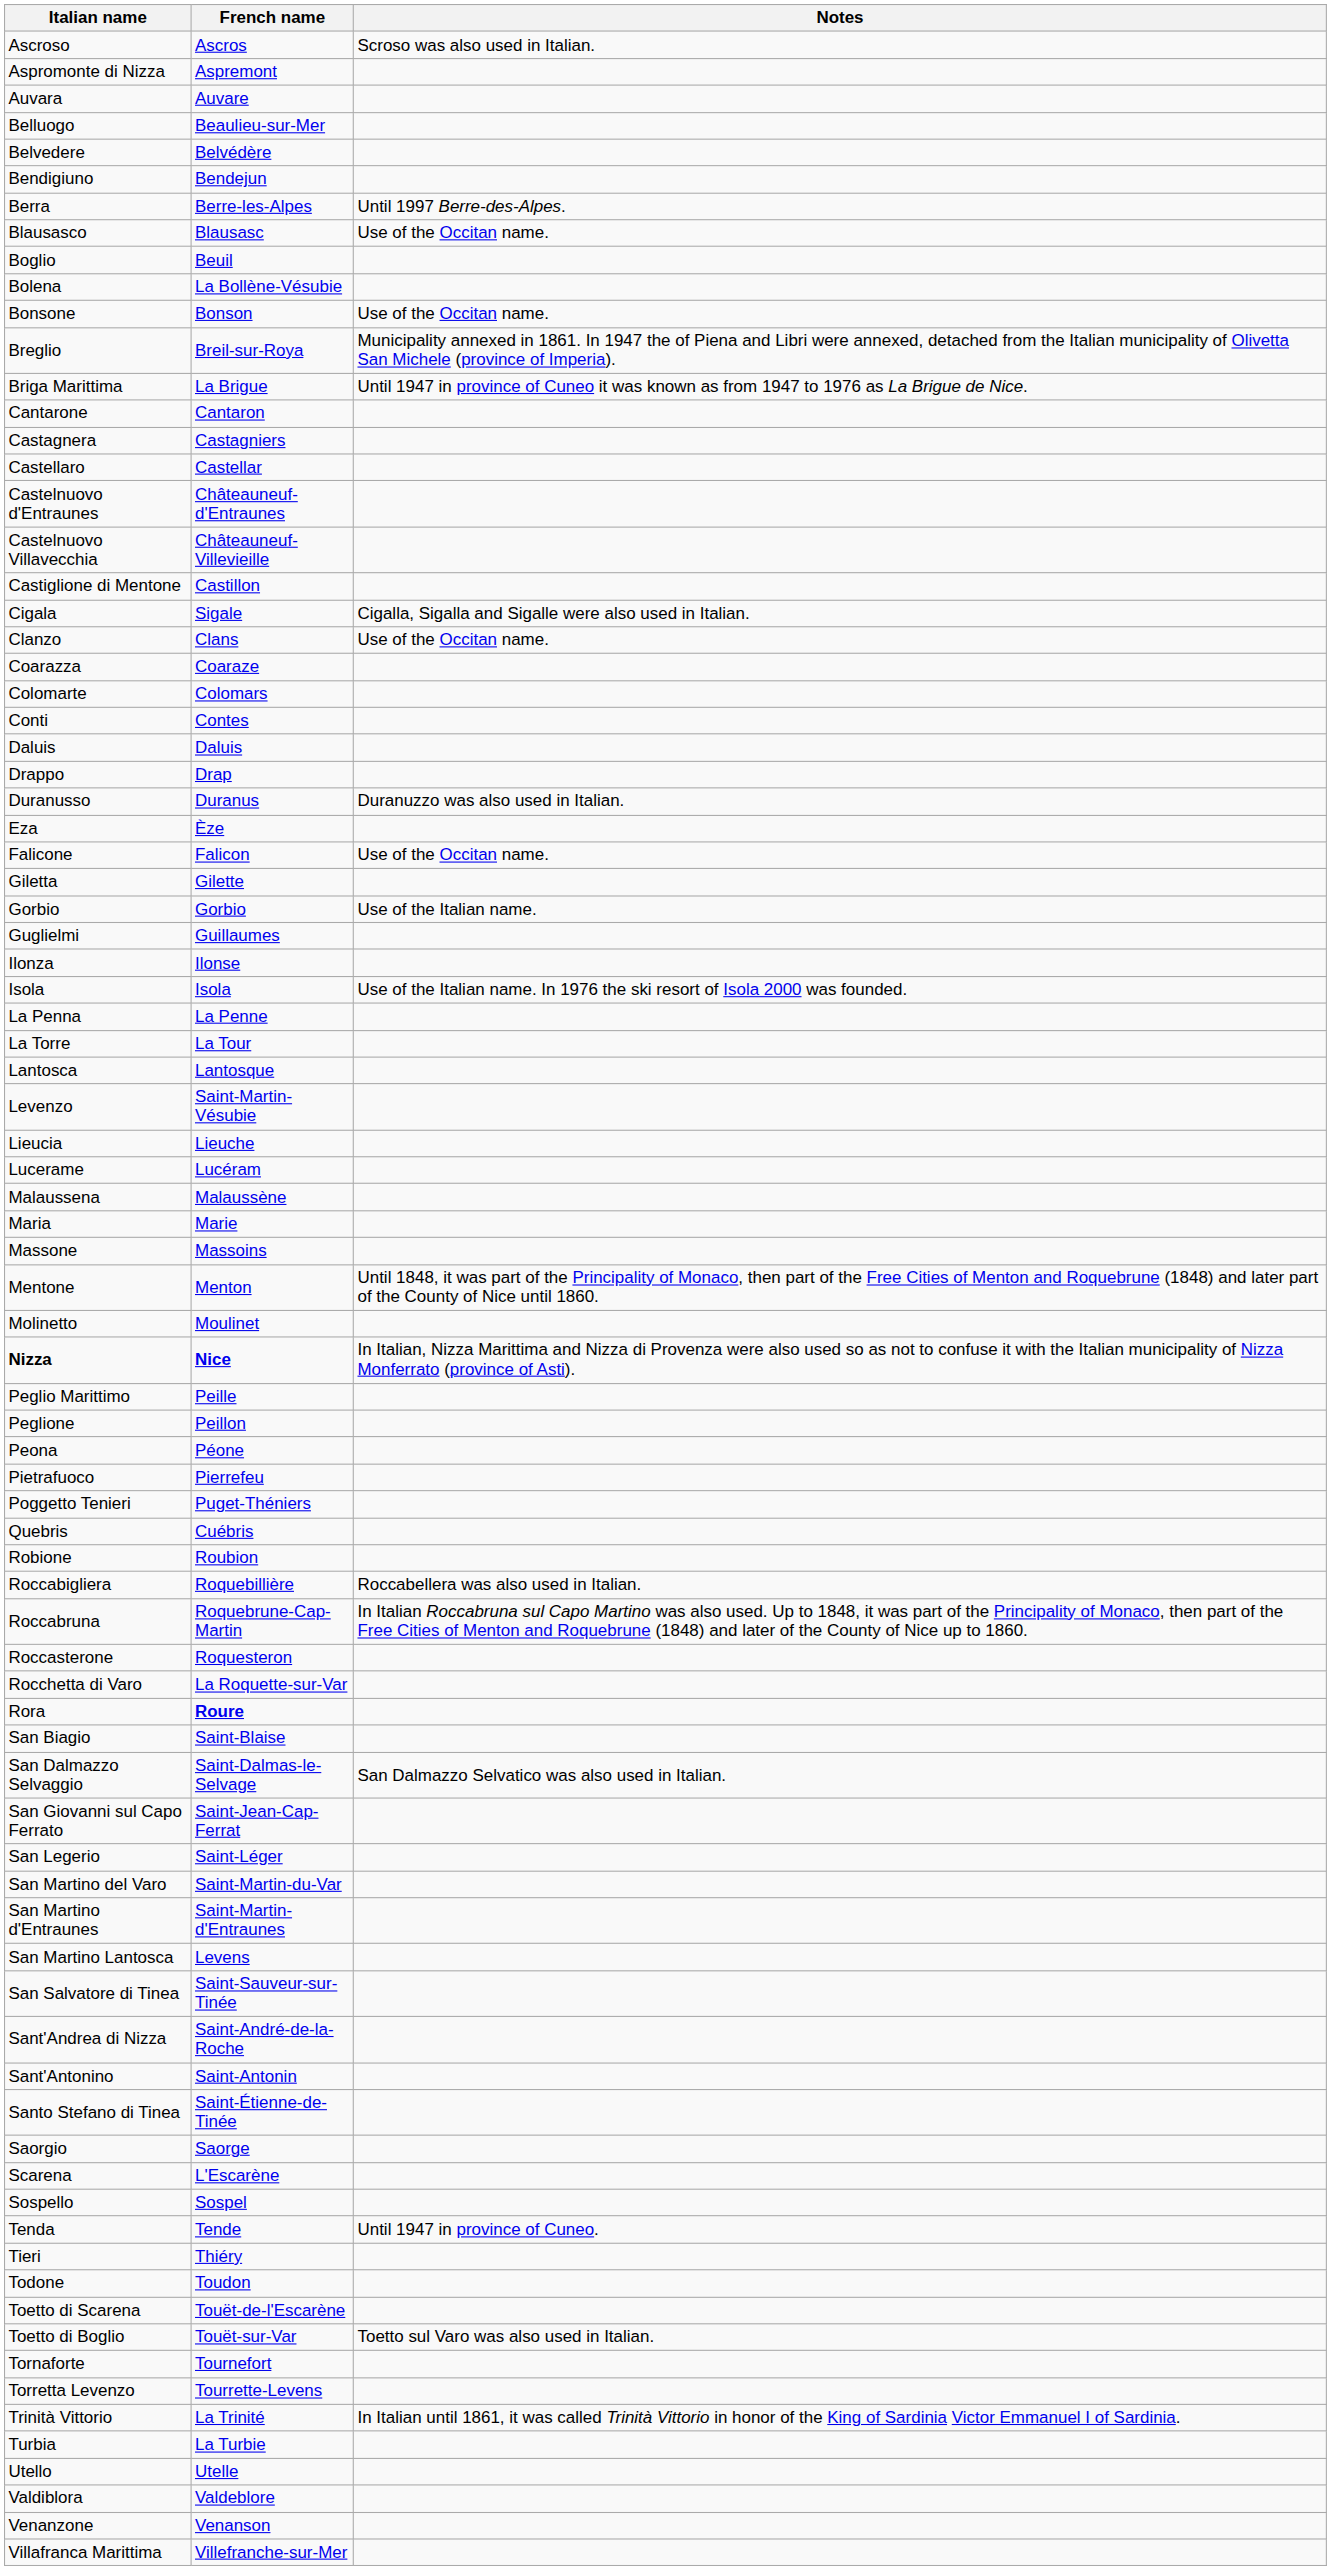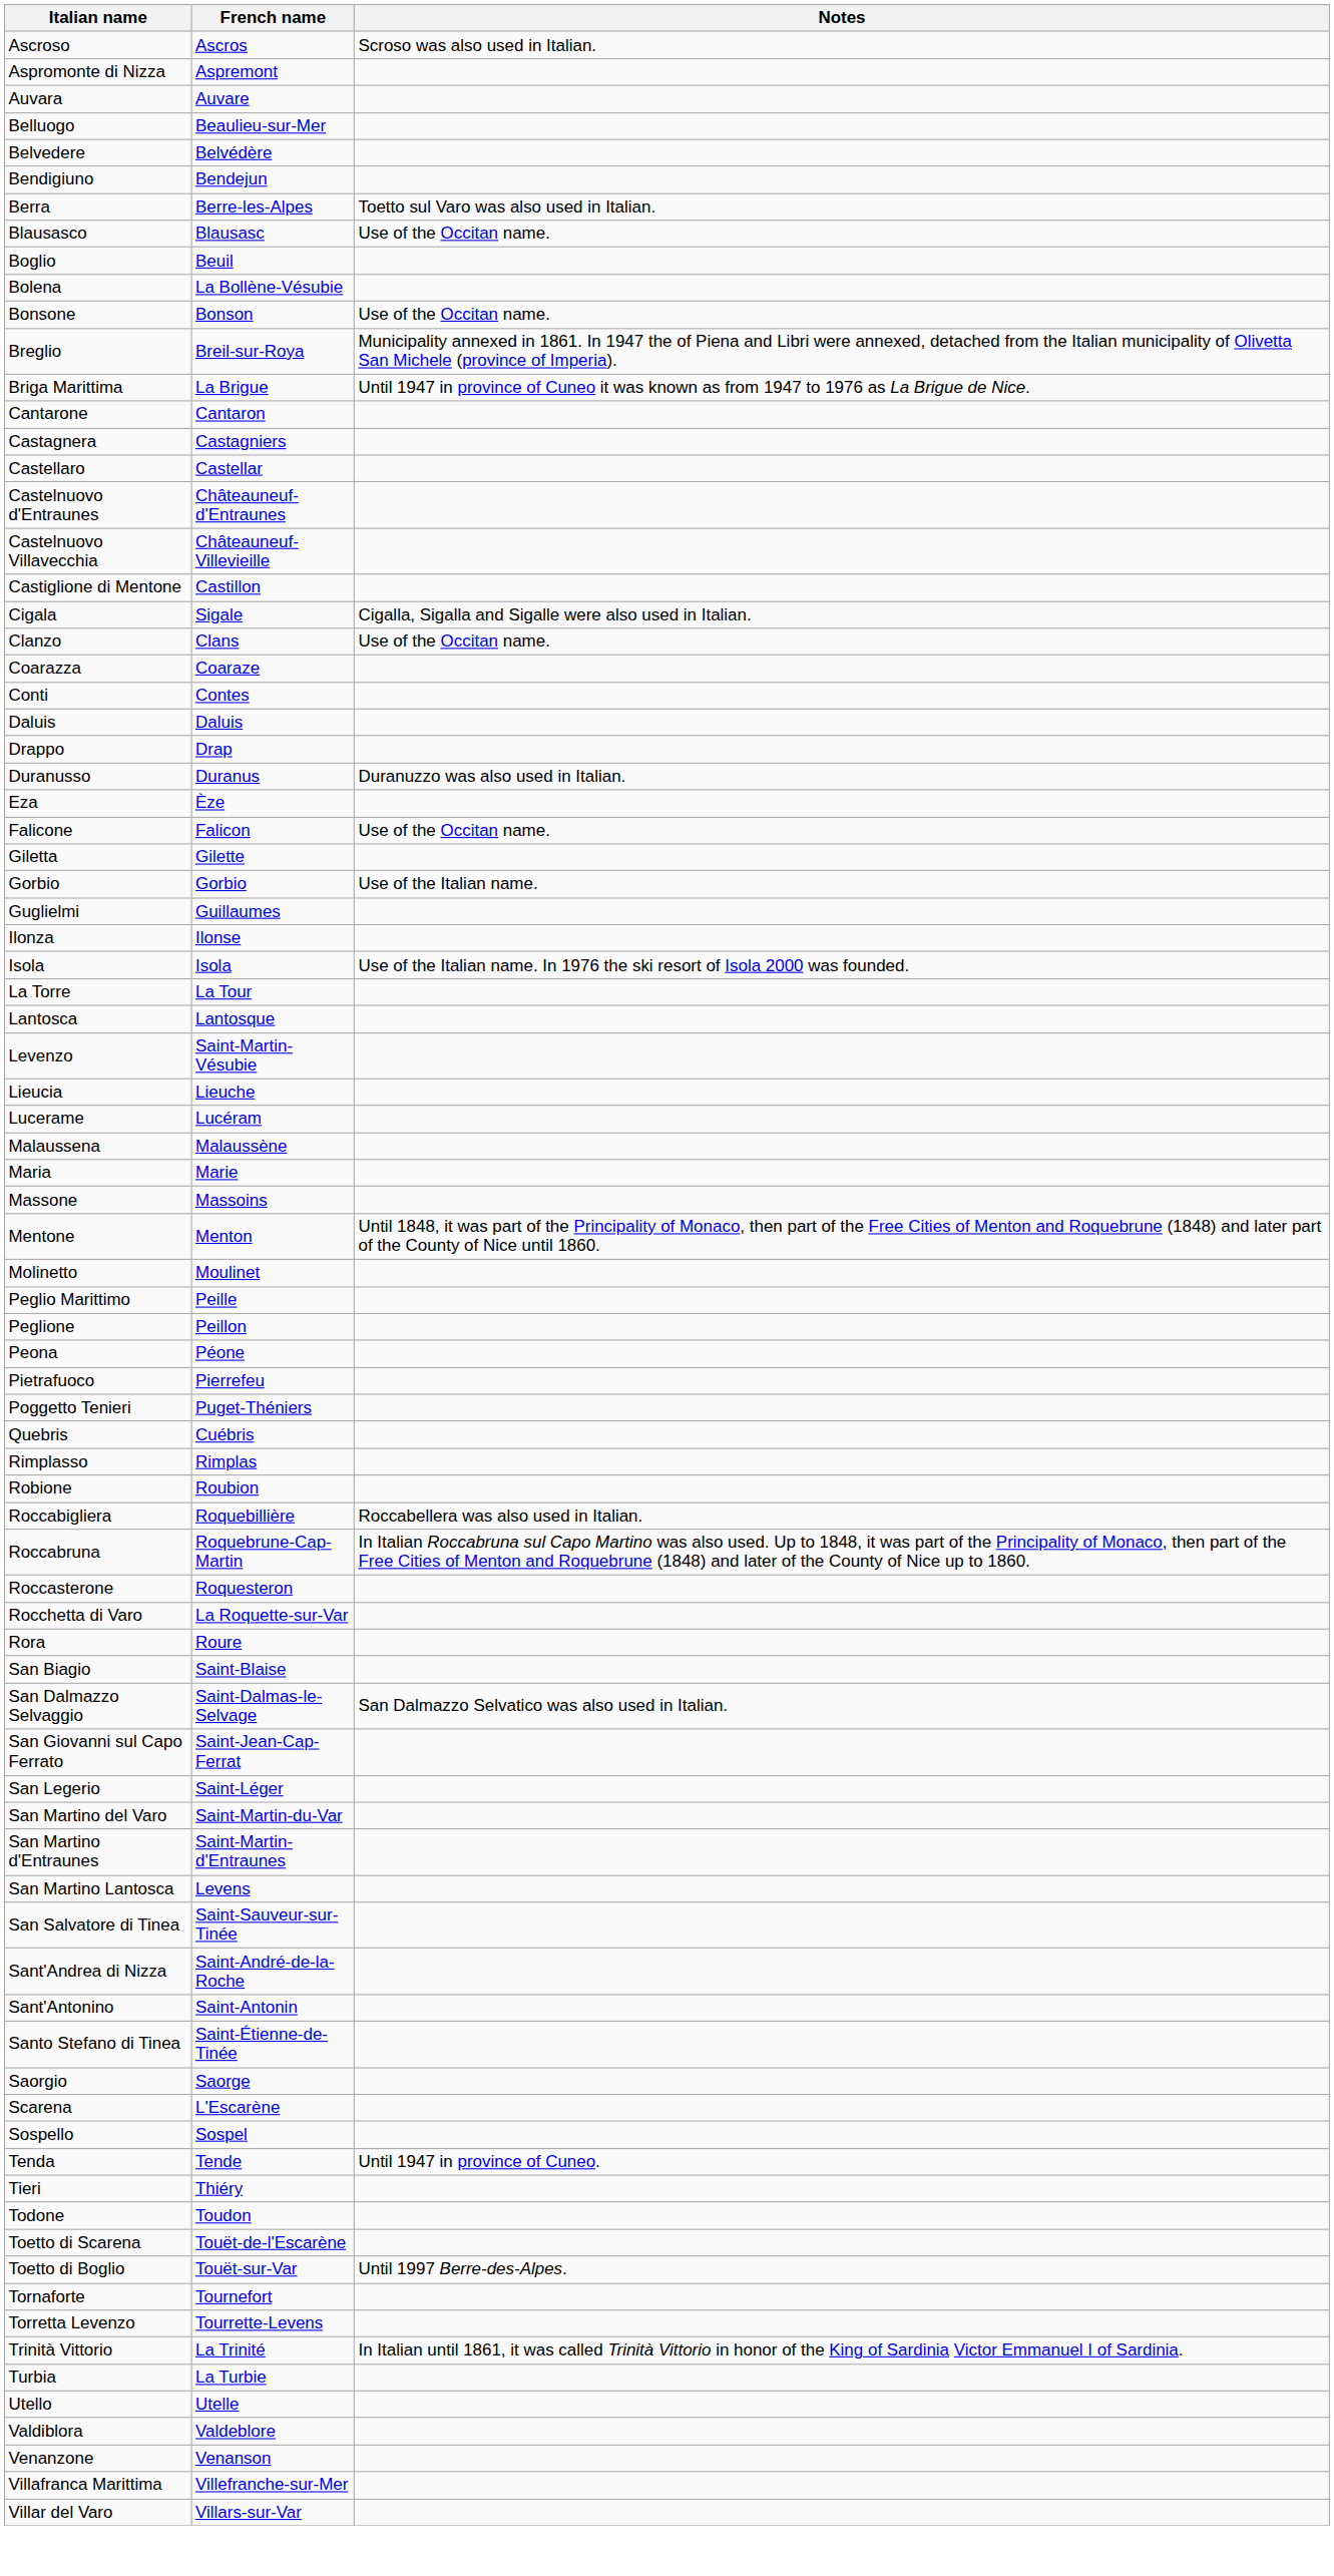Berra | Notes: Until 1997 Berre-des-Alpes. -> Toetto sul Varo was also used in Italian.
- row: Colomarte | Colomars
- row: La Penna | La Penne
- row: Nizza | Nice | In Italian, Nizza Marittima and Nizza di Provenza were also used so as not to confuse it with the Italian municipality of Nizza Monferrato (province of Asti).
+ row: Rimplasso | Rimplas
Rora | French name: bold -> normal
Toetto di Boglio | Notes: Toetto sul Varo was also used in Italian. -> Until 1997 Berre-des-Alpes.
+ row: Villar del Varo | Villars-sur-Var
